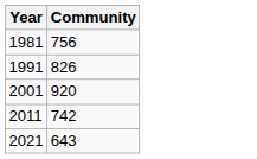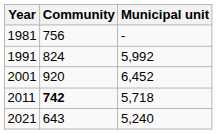+ column: Municipal unit | - | 5,992 | 6,452 | 5,718 | 5,240
1991 | Community: 826 -> 824
2011 | Community: normal -> bold
